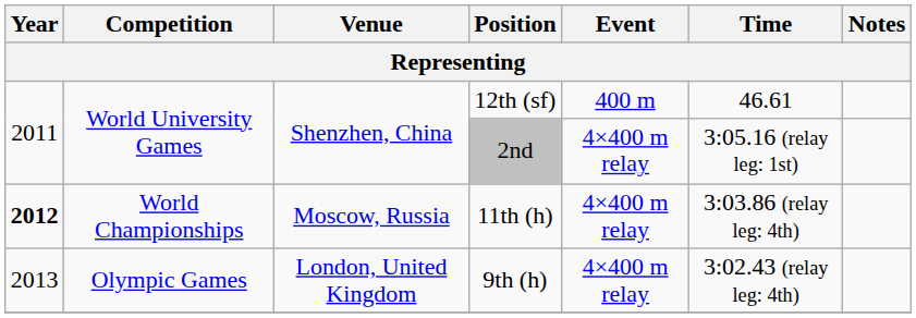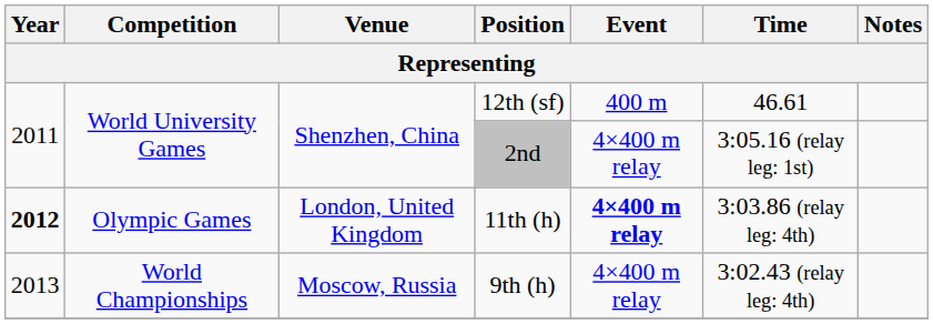11th (h) | Competition: World Championships -> Olympic Games
11th (h) | Venue: Moscow, Russia -> London, United Kingdom
11th (h) | Event: normal -> bold
9th (h) | Competition: Olympic Games -> World Championships
9th (h) | Venue: London, United Kingdom -> Moscow, Russia
